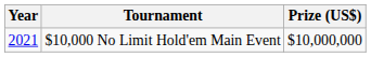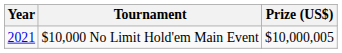$10,000 No Limit Hold'em Main Event | Prize (US$): $10,000,000 -> $10,000,005
